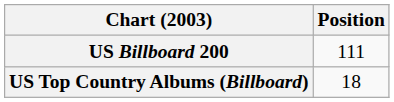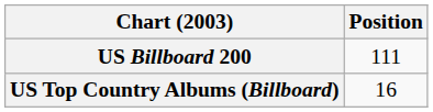US Top Country Albums (Billboard) | Position: 18 -> 16
